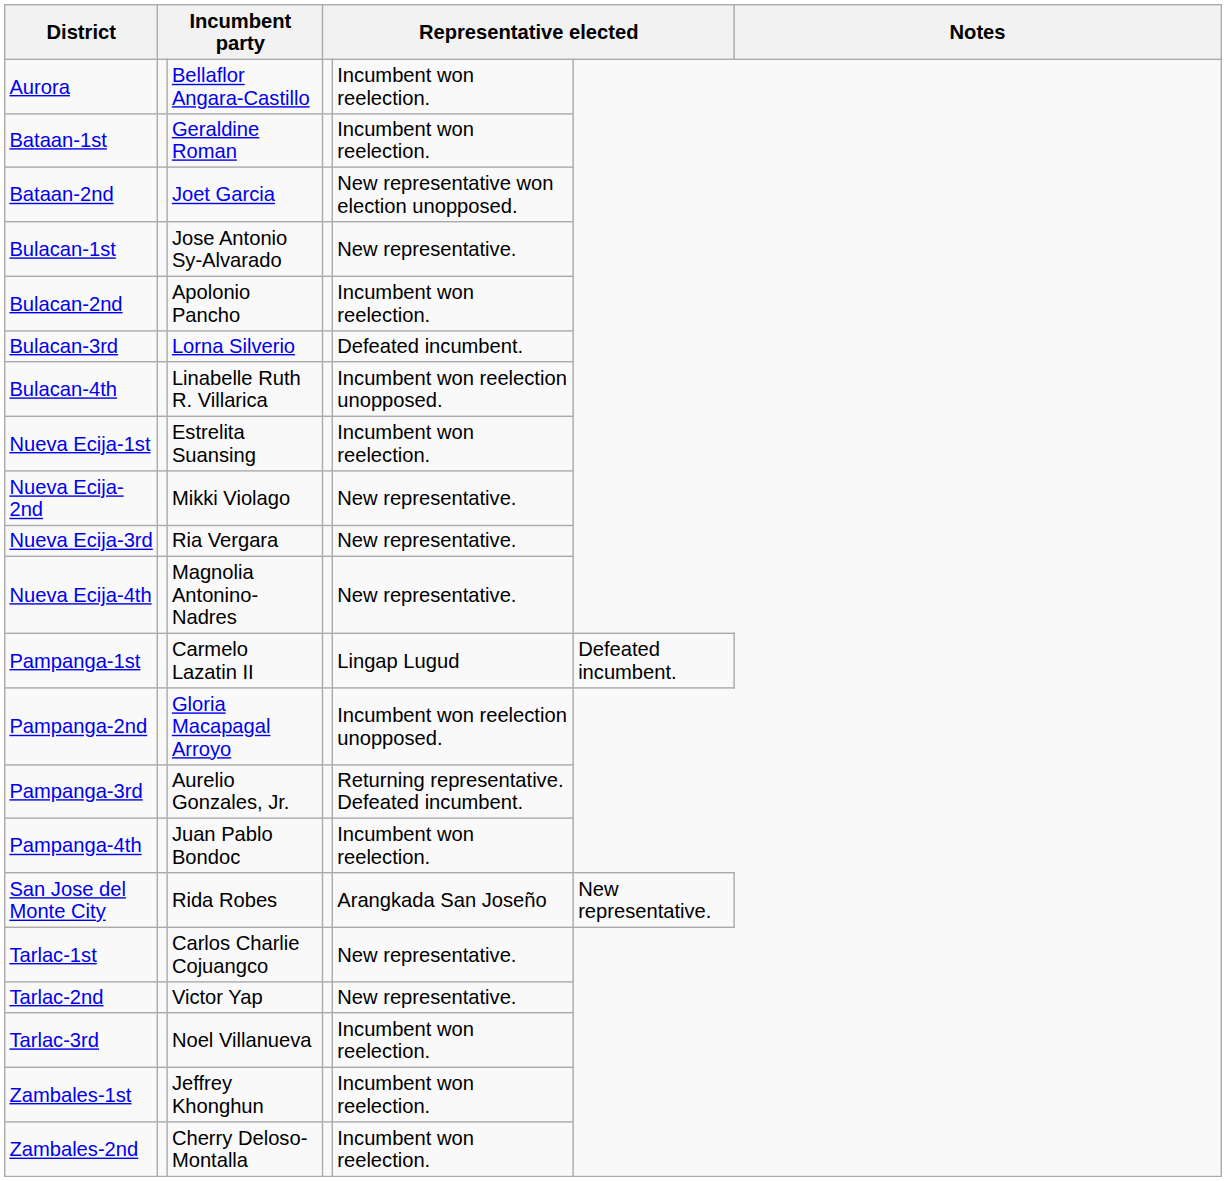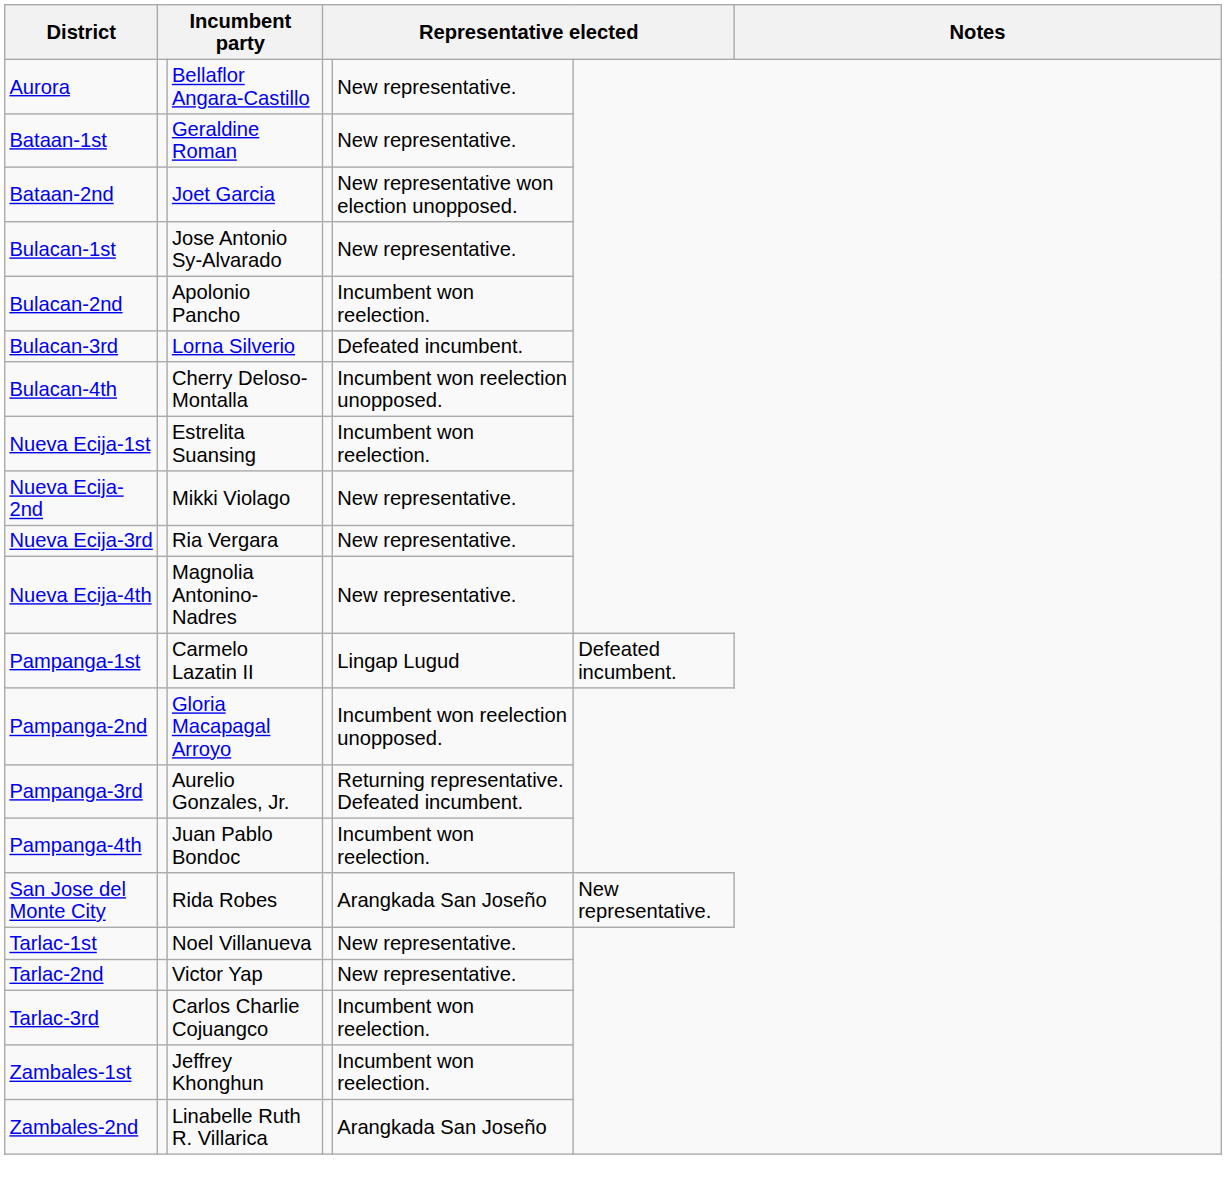Aurora | column 5: Incumbent won reelection. -> New representative.
Bataan-1st | column 5: Incumbent won reelection. -> New representative.
Bulacan-4th | column 3: Linabelle Ruth R. Villarica -> Cherry Deloso-Montalla
Tarlac-1st | column 3: Carlos Charlie Cojuangco -> Noel Villanueva
Tarlac-3rd | column 3: Noel Villanueva -> Carlos Charlie Cojuangco
Zambales-2nd | column 3: Cherry Deloso-Montalla -> Linabelle Ruth R. Villarica
Zambales-2nd | column 5: Incumbent won reelection. -> Arangkada San Joseño
